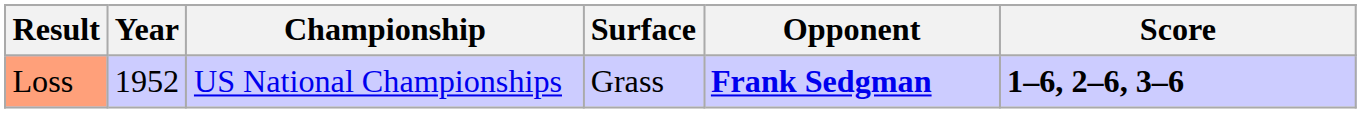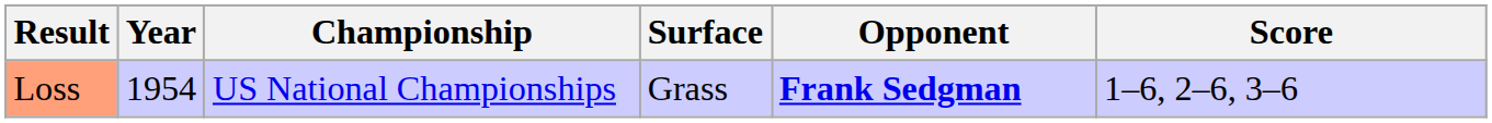Loss | Year: 1952 -> 1954
Loss | Score: bold -> normal
